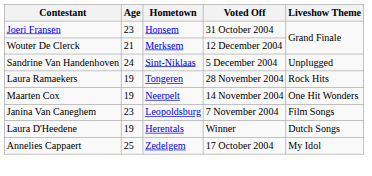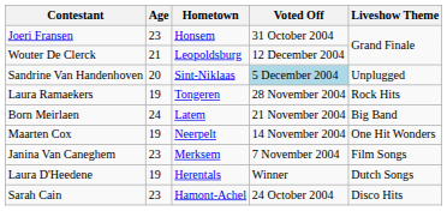Wouter De Clerck | Hometown: Merksem -> Leopoldsburg
Sandrine Van Handenhoven | Age: 24 -> 20
Sandrine Van Handenhoven | Voted Off: no background -> lightblue background
+ row: Born Meirlaen | 24 | Latem | 21 November 2004 | Big Band
Janina Van Caneghem | Hometown: Leopoldsburg -> Merksem
+ row: Sarah Cain | 23 | Hamont-Achel | 24 October 2004 | Disco Hits
- row: Annelies Cappaert | 25 | Zedelgem | 17 October 2004 | My Idol
